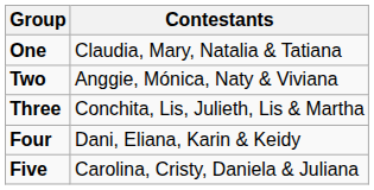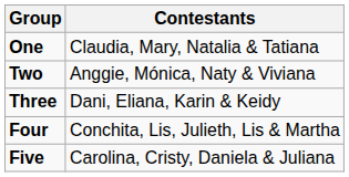Three | Contestants: Conchita, Lis, Julieth, Lis & Martha -> Dani, Eliana, Karin & Keidy
Four | Contestants: Dani, Eliana, Karin & Keidy -> Conchita, Lis, Julieth, Lis & Martha
